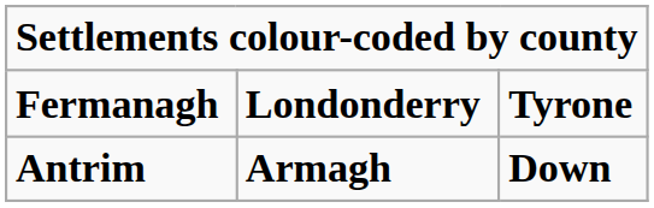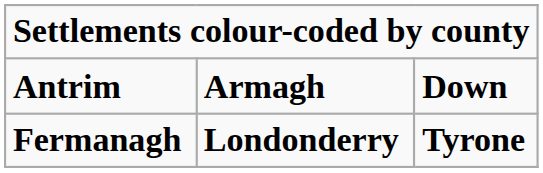rows swapped: Antrim <-> Fermanagh
